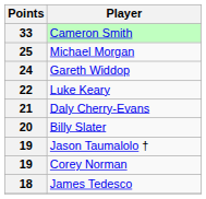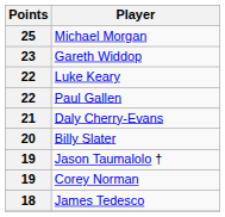- row: 33 | Cameron Smith
Gareth Widdop | Points: 24 -> 23
+ row: 22 | Paul Gallen
